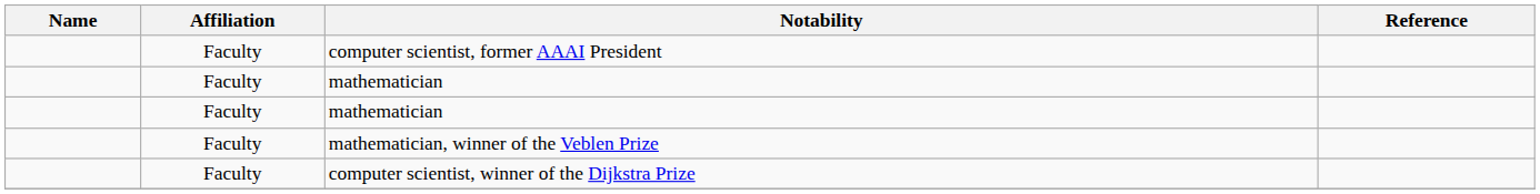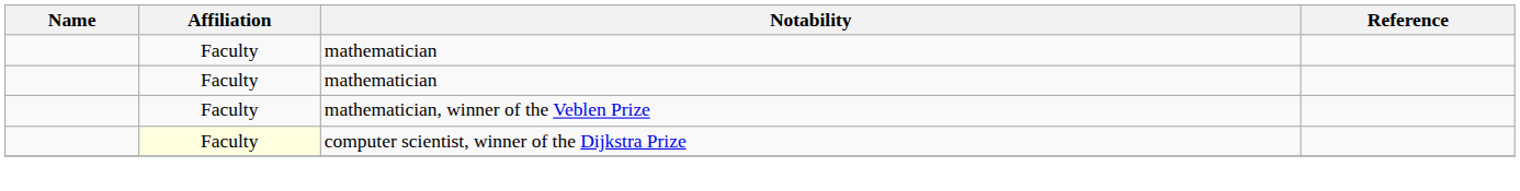- row: Faculty | computer scientist, former AAAI President
computer scientist, winner of the Dijkstra Prize | Affiliation: no background -> lightyellow background
